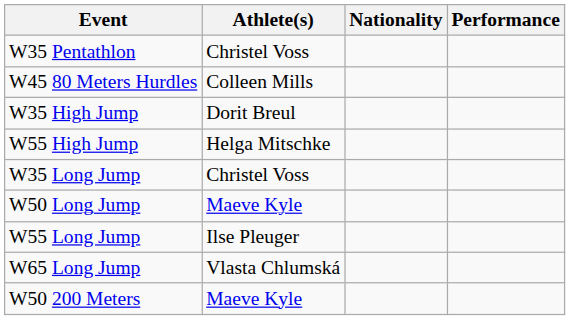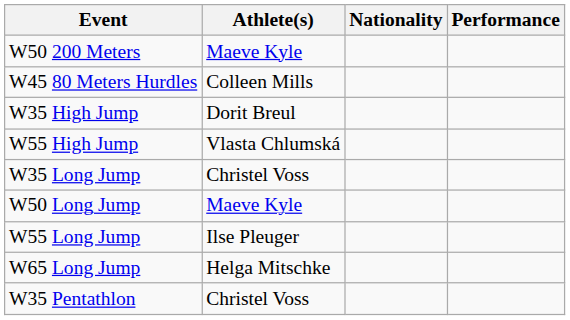rows swapped: W50 200 Meters <-> W35 Pentathlon
W55 High Jump | Athlete(s): Helga Mitschke -> Vlasta Chlumská
W65 Long Jump | Athlete(s): Vlasta Chlumská -> Helga Mitschke
